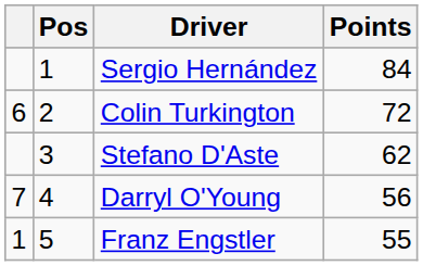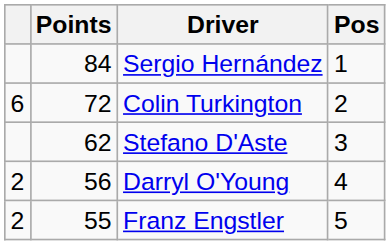columns swapped: Pos <-> Points
Darryl O'Young | column 1: 7 -> 2
Franz Engstler | column 1: 1 -> 2
